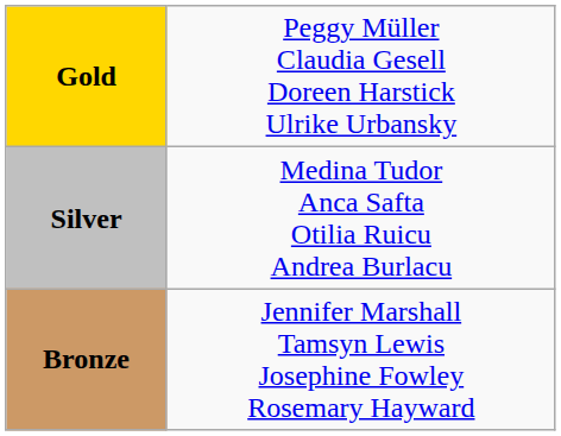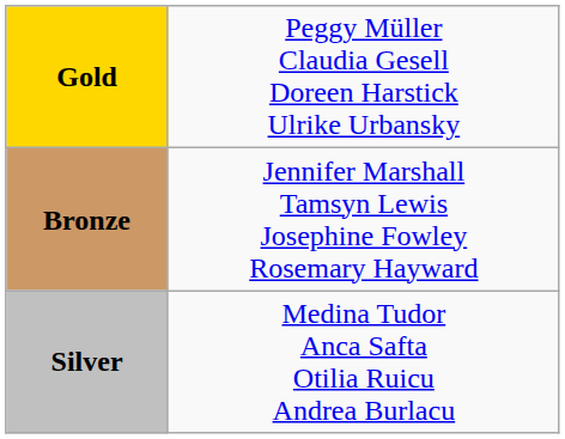rows swapped: Silver <-> Bronze
